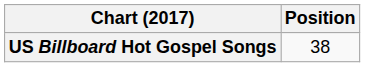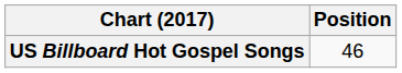US Billboard Hot Gospel Songs | Position: 38 -> 46
